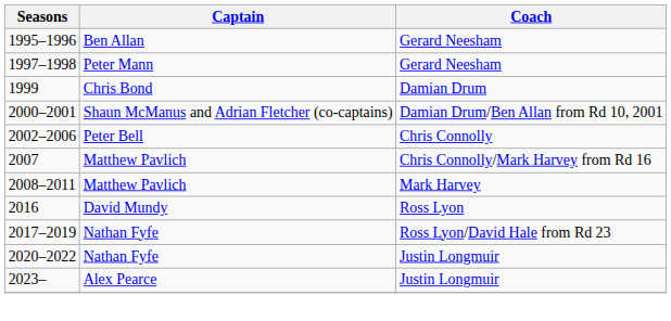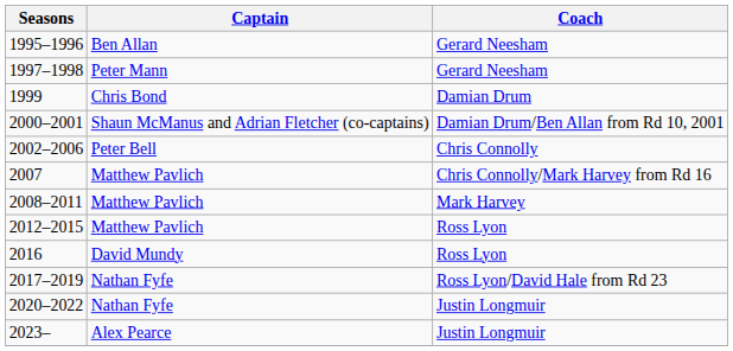+ row: 2012–2015 | Matthew Pavlich | Ross Lyon
